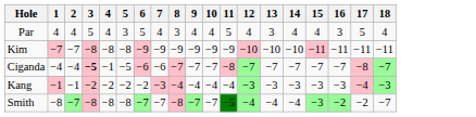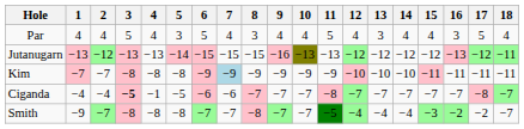+ row: Jutanugarn | −13 | −12 | −13 | −13 | −14 | −15 | −15 | −15 | −16 | −13 | −13 | −12 | −12 | −12 | −12 | −13 | −12 | −11
Kim | 7: no background -> lightblue background
- row: Kang | −1 | −1 | −2 | −2 | −2 | −2 | −3 | −4 | −4 | −4 | −4 | −3 | −3 | −3 | −3 | −3 | −4 | −3
Smith | 1: −8 -> −9
